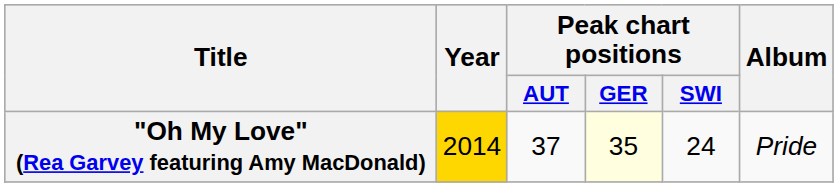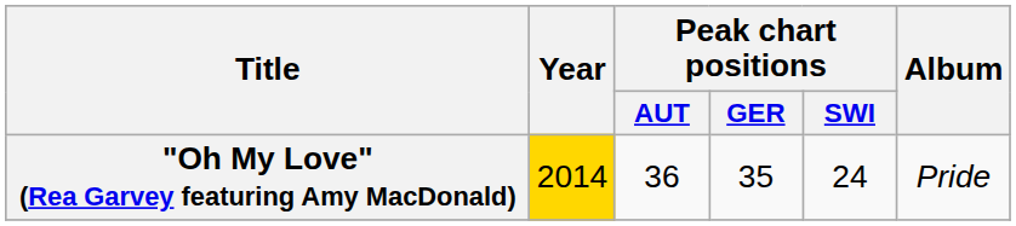"Oh My Love" (Rea Garvey featuring Amy MacDonald) | Peak chart positions / AUT: 37 -> 36
"Oh My Love" (Rea Garvey featuring Amy MacDonald) | Peak chart positions / GER: lightyellow background -> no background
